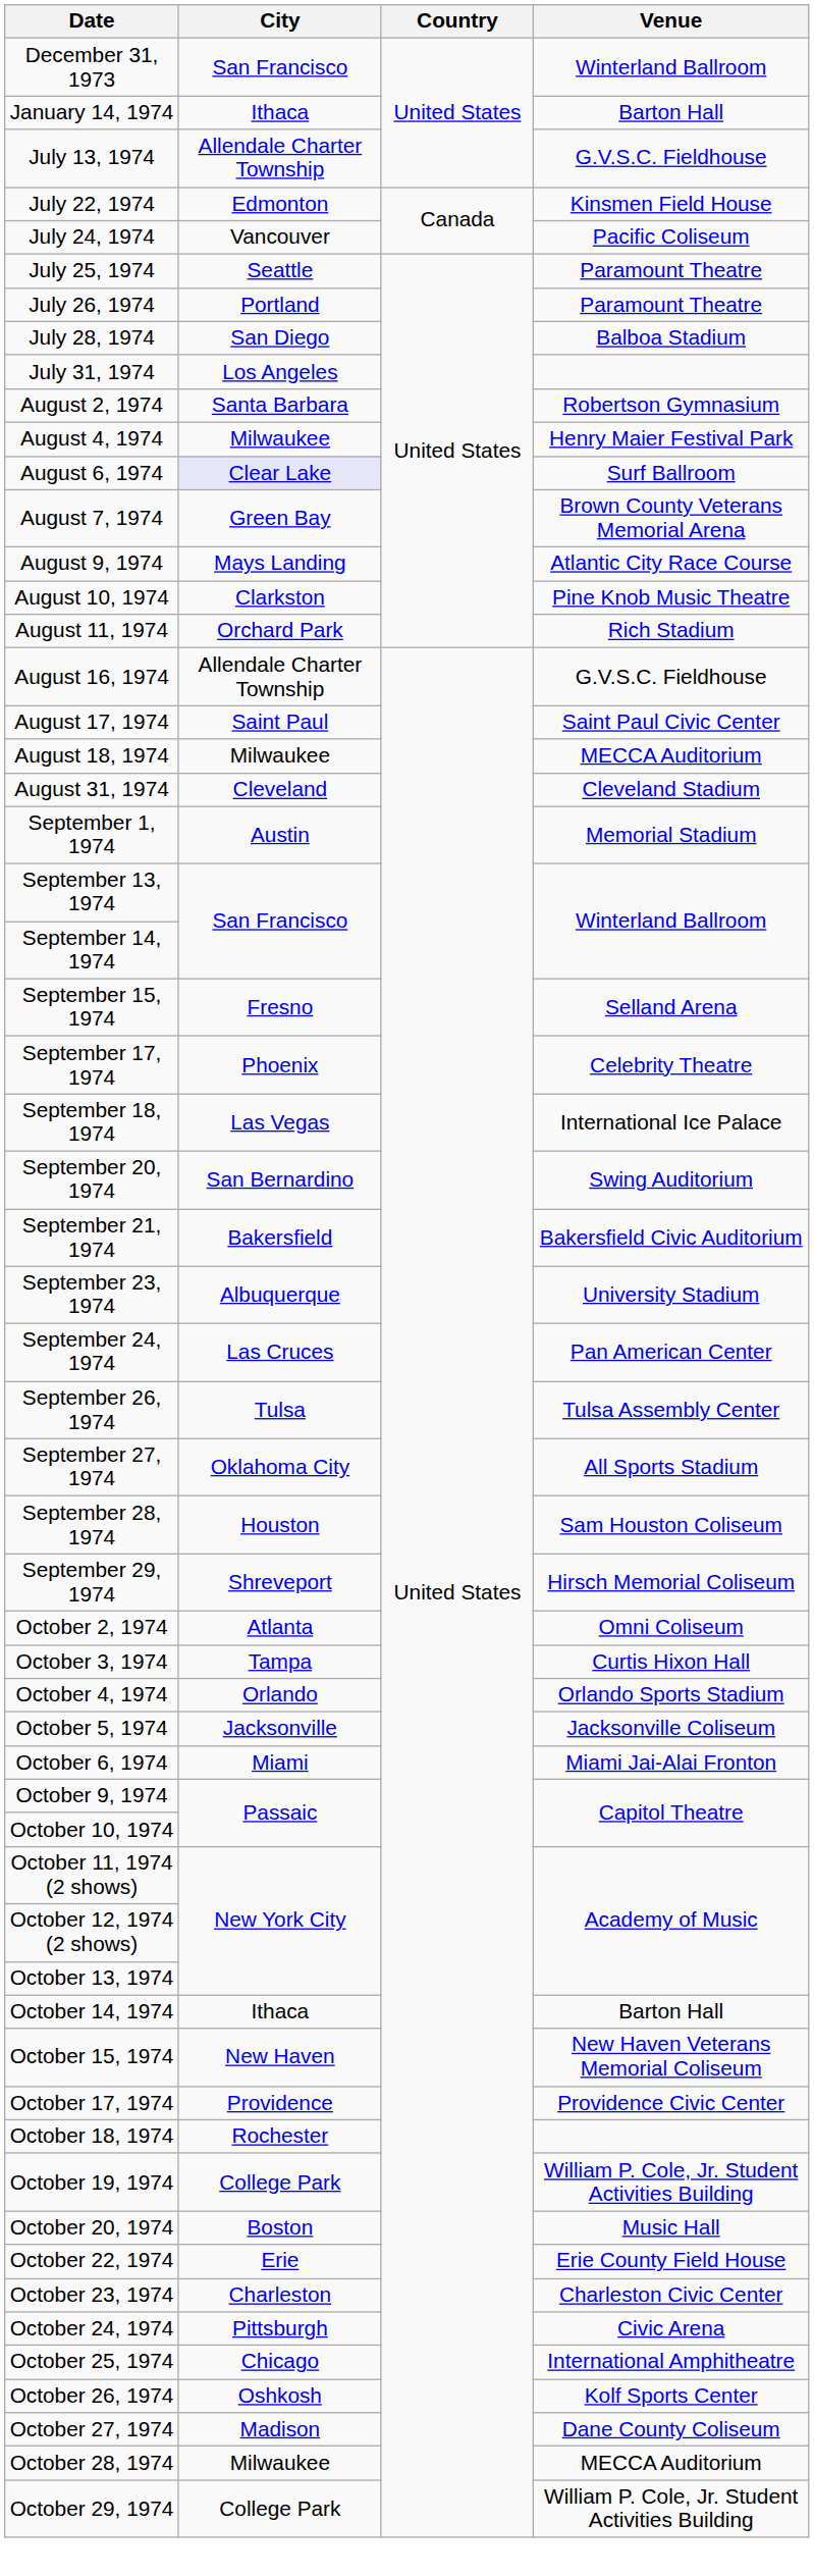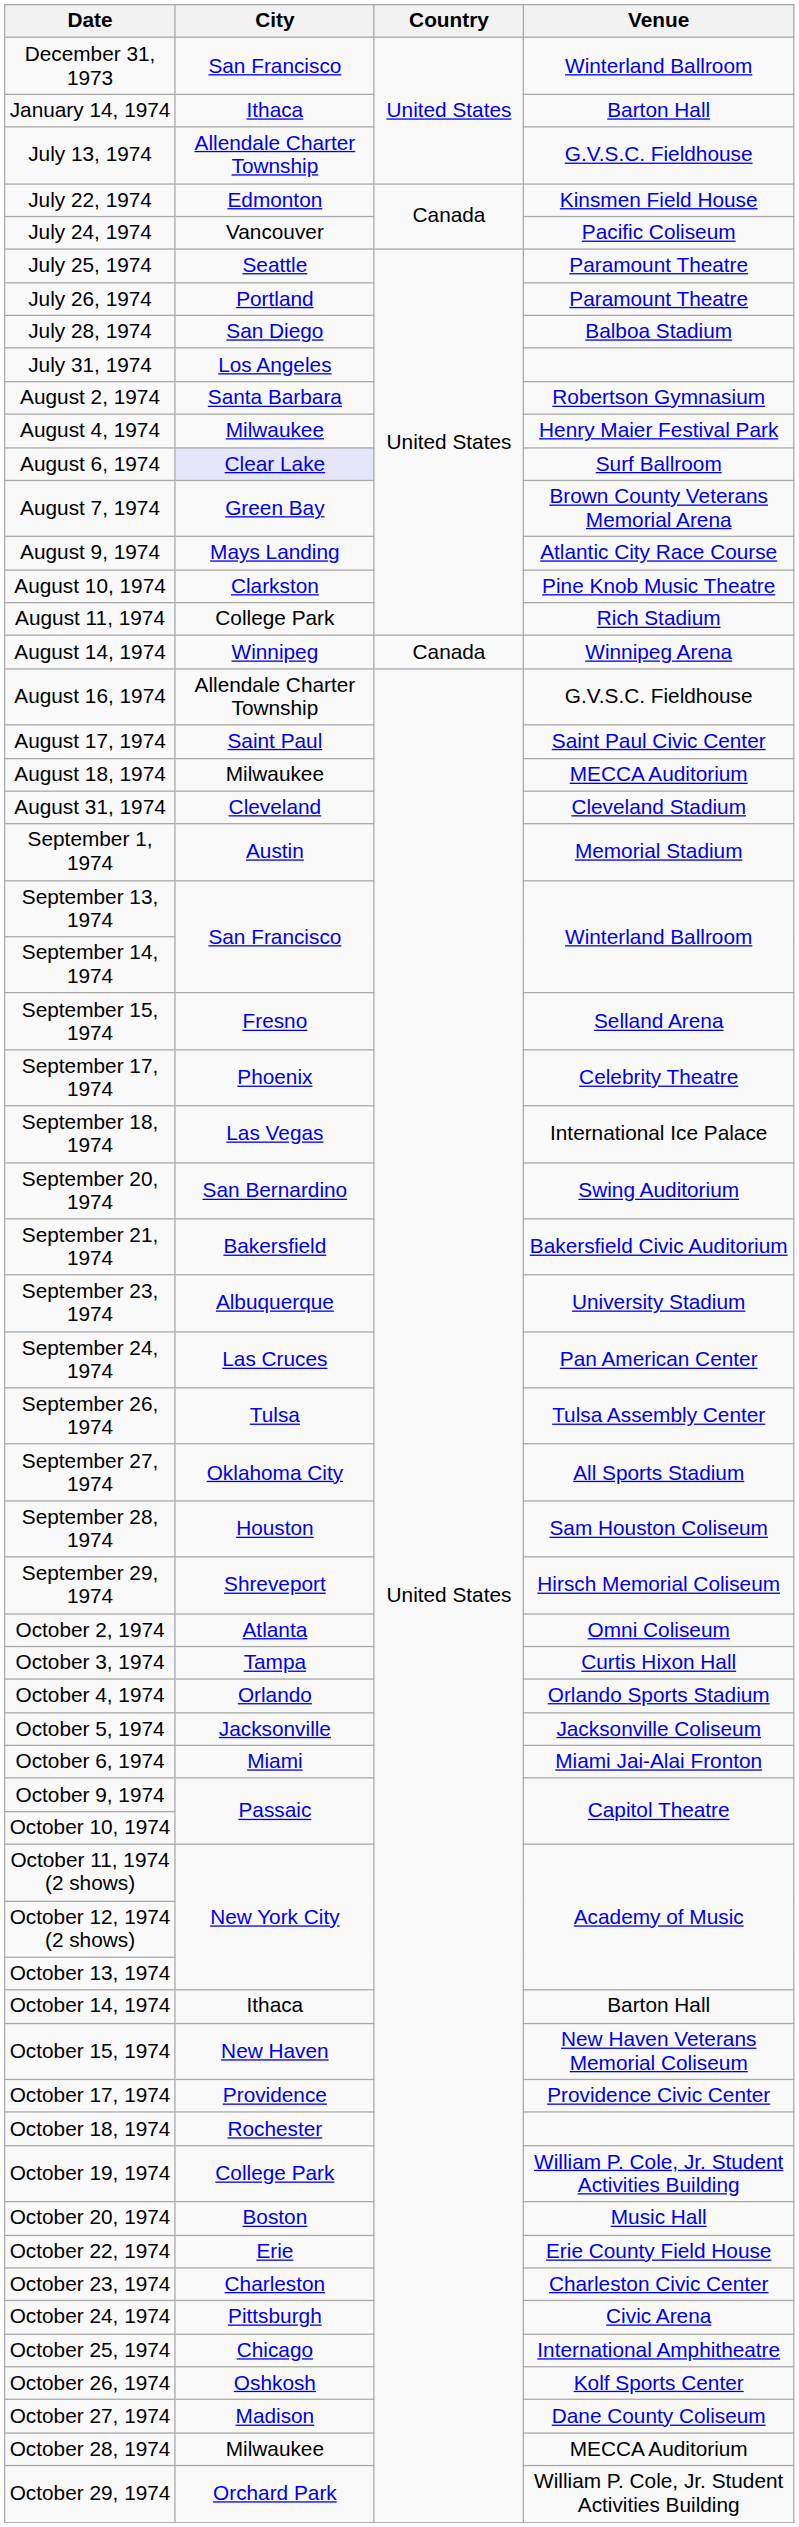August 11, 1974 | City: Orchard Park -> College Park
+ row: August 14, 1974 | Winnipeg | Canada | Winnipeg Arena
October 29, 1974 | City: College Park -> Orchard Park
